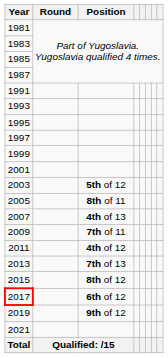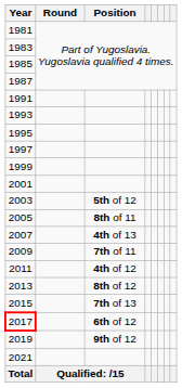2013 | Position: 7th of 13 -> 8th of 12
2015 | Position: 8th of 12 -> 7th of 13
